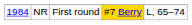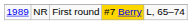NR | column 1: 1984 -> 1989
